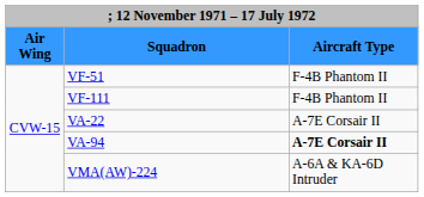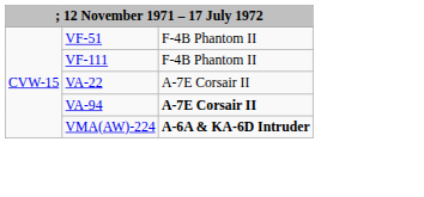- row: Air Wing | Squadron | Aircraft Type
VMA(AW)-224 | column 3: normal -> bold
